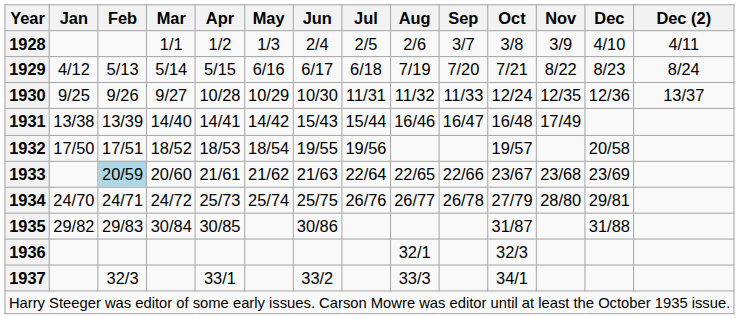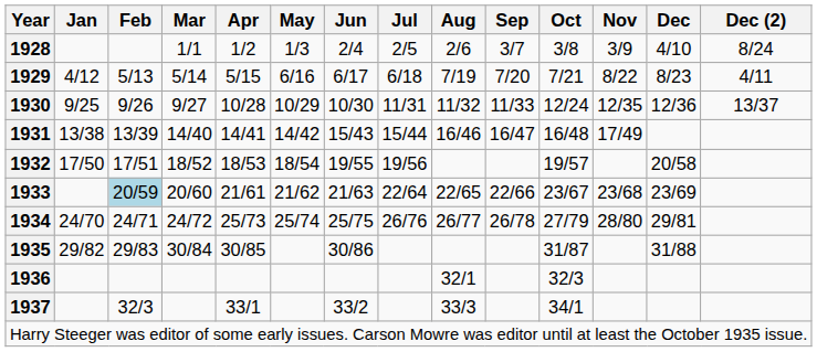1928 | Dec (2): 4/11 -> 8/24
1929 | Dec (2): 8/24 -> 4/11
